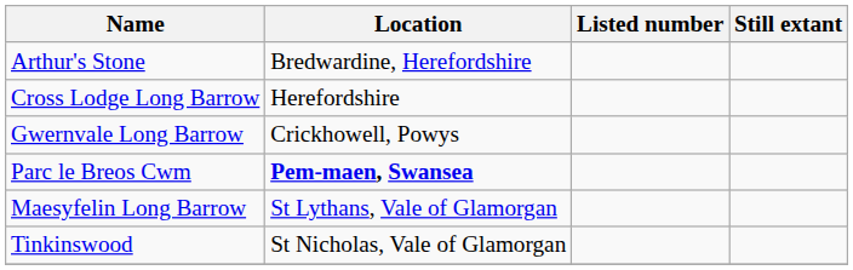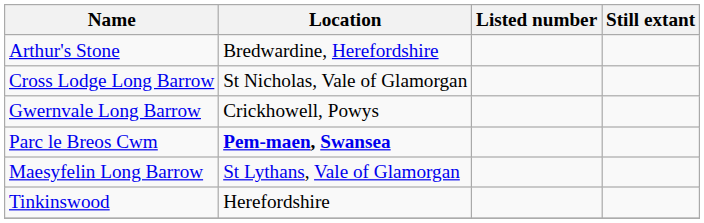Cross Lodge Long Barrow | Location: Herefordshire -> St Nicholas, Vale of Glamorgan
Tinkinswood | Location: St Nicholas, Vale of Glamorgan -> Herefordshire
